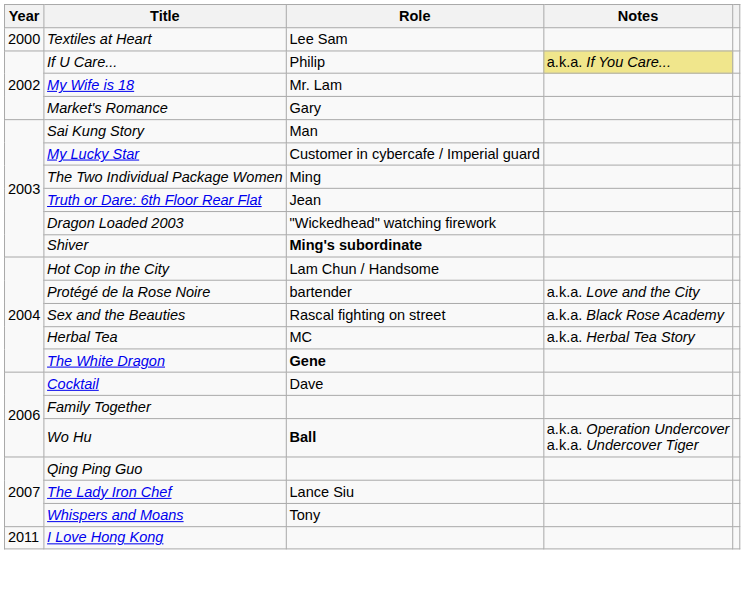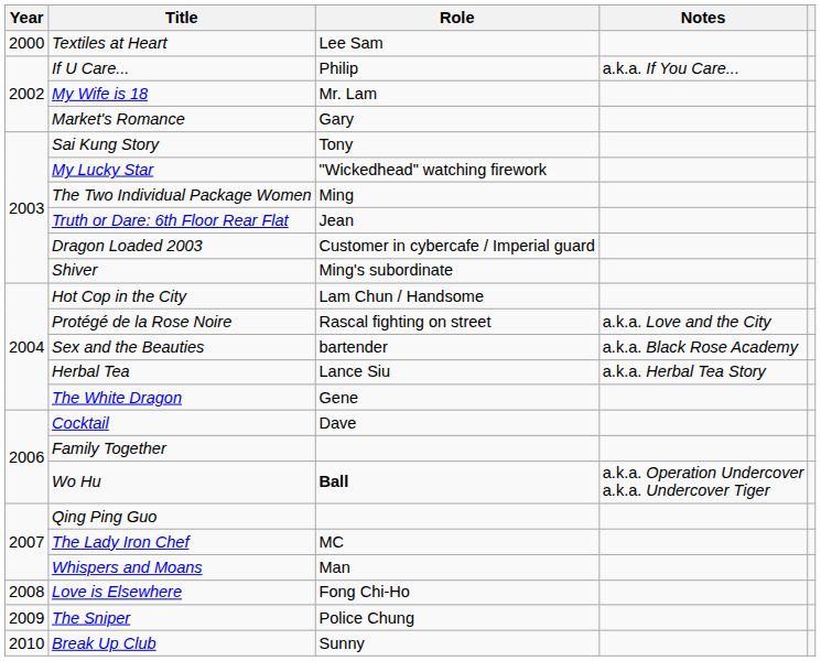If U Care... | Notes: khaki background -> no background
Sai Kung Story | Role: Man -> Tony
My Lucky Star | Role: Customer in cybercafe / Imperial guard -> "Wickedhead" watching firework
Dragon Loaded 2003 | Role: "Wickedhead" watching firework -> Customer in cybercafe / Imperial guard
Shiver | Role: bold -> normal
Protégé de la Rose Noire | Role: bartender -> Rascal fighting on street
Sex and the Beauties | Role: Rascal fighting on street -> bartender
Herbal Tea | Role: MC -> Lance Siu
The White Dragon | Role: bold -> normal
The Lady Iron Chef | Role: Lance Siu -> MC
Whispers and Moans | Role: Tony -> Man
+ row: 2008 | Love is Elsewhere | Fong Chi-Ho
+ row: 2009 | The Sniper | Police Chung
+ row: 2010 | Break Up Club | Sunny
- row: 2011 | I Love Hong Kong
